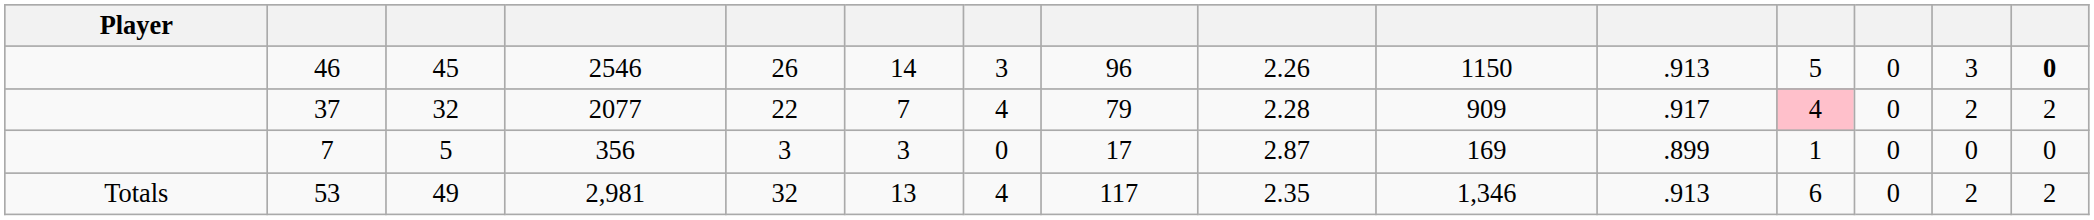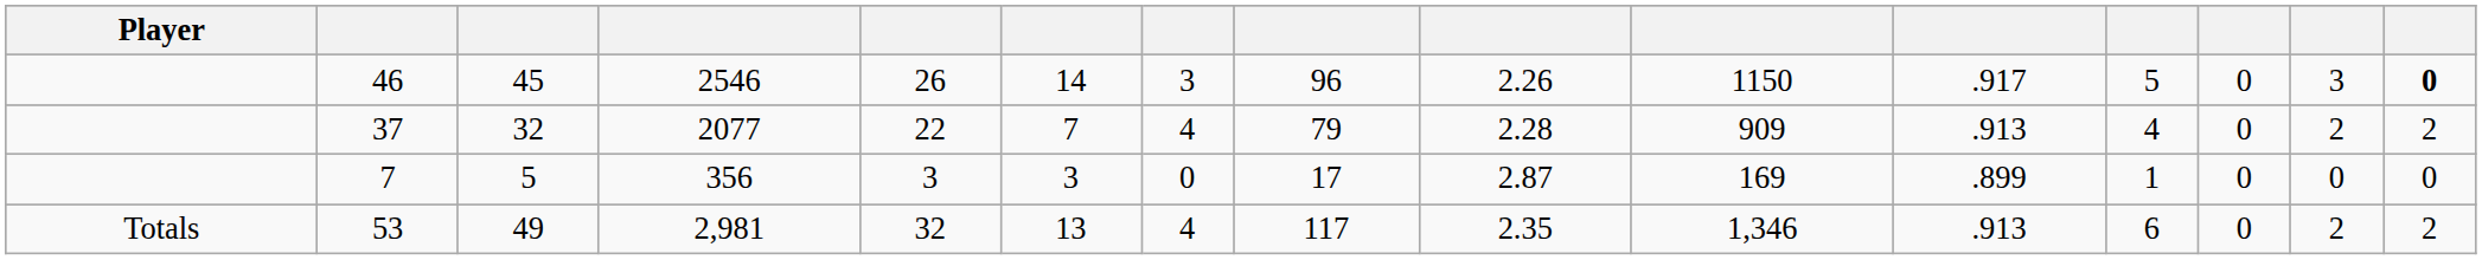46 | column 11: .913 -> .917
37 | column 11: .917 -> .913
37 | column 12: pink background -> no background
